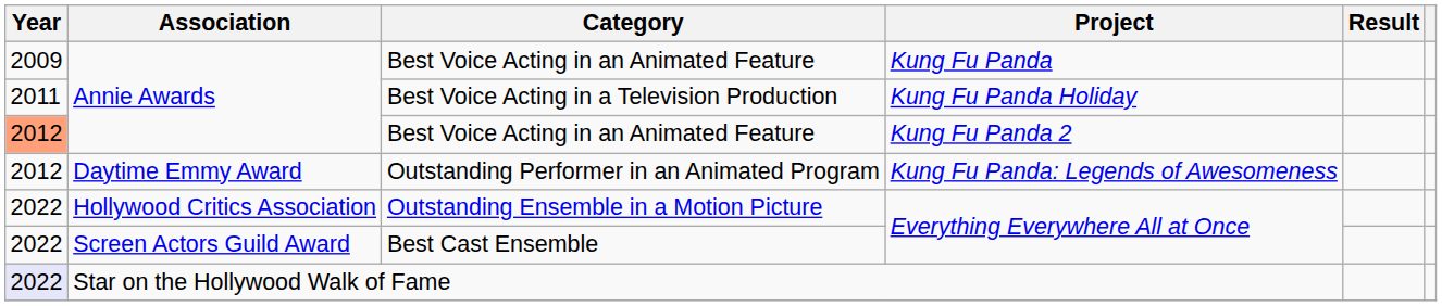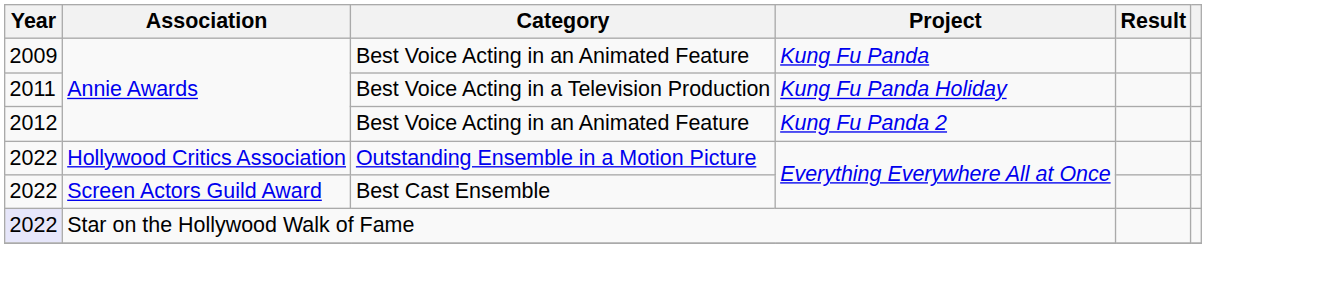Best Voice Acting in an Animated Feature / Kung Fu Panda 2 | Year: lightsalmon background -> no background
- row: 2012 | Daytime Emmy Award | Outstanding Performer in an Animated Program | Kung Fu Panda: Legends of Awesomeness
